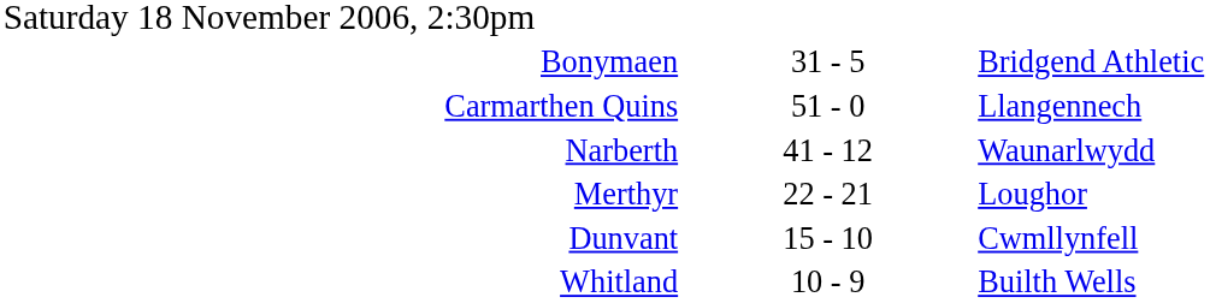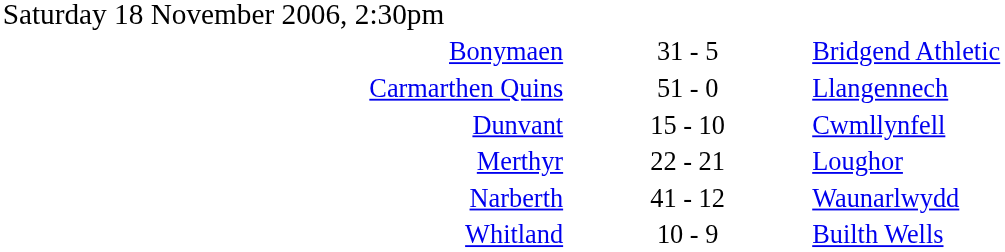rows swapped: Dunvant <-> Narberth
